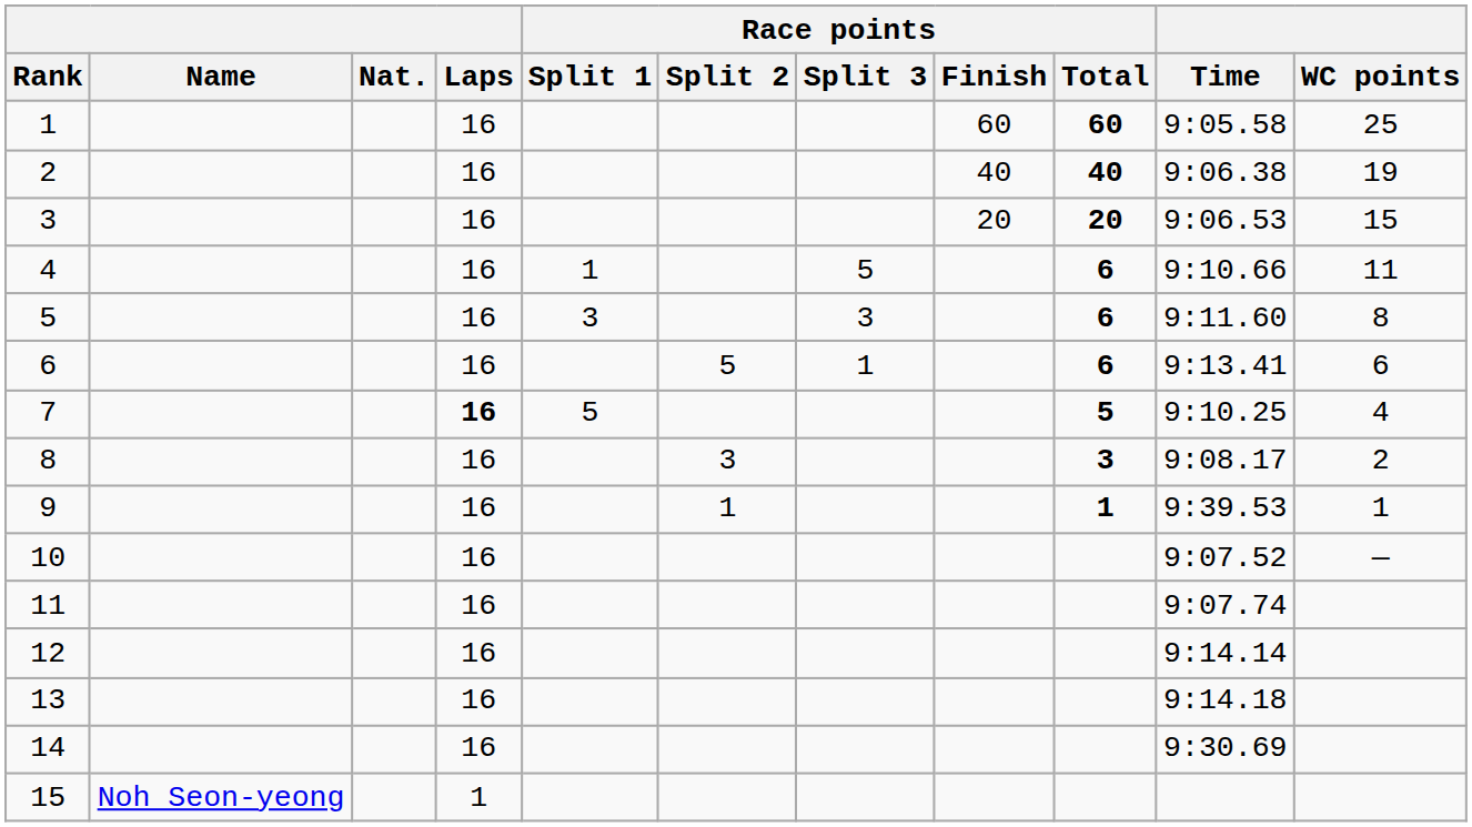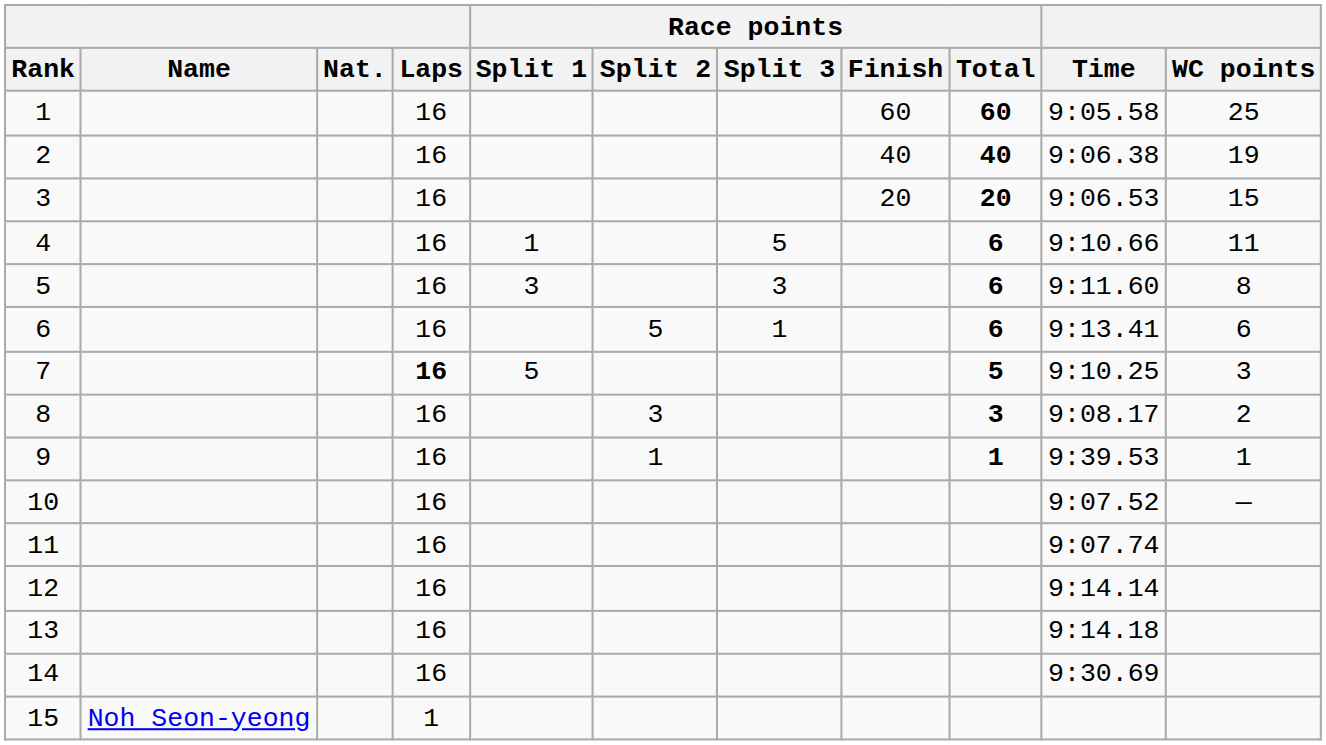7 | WC points: 4 -> 3
